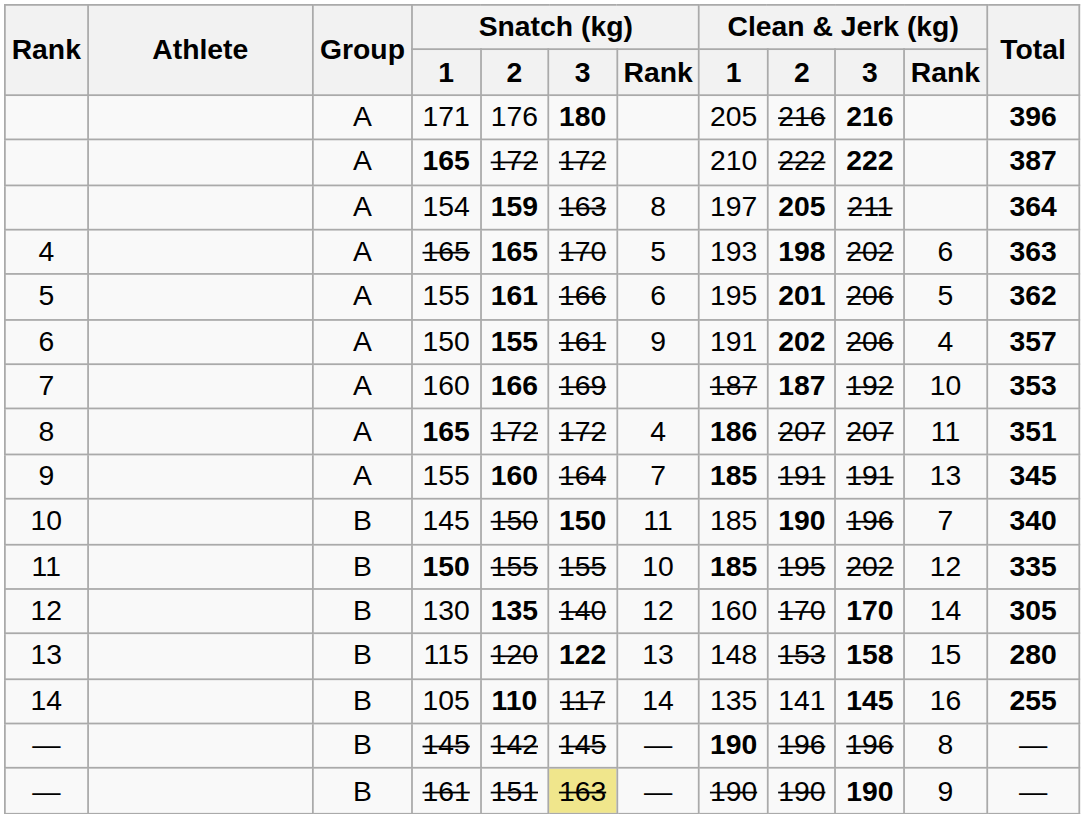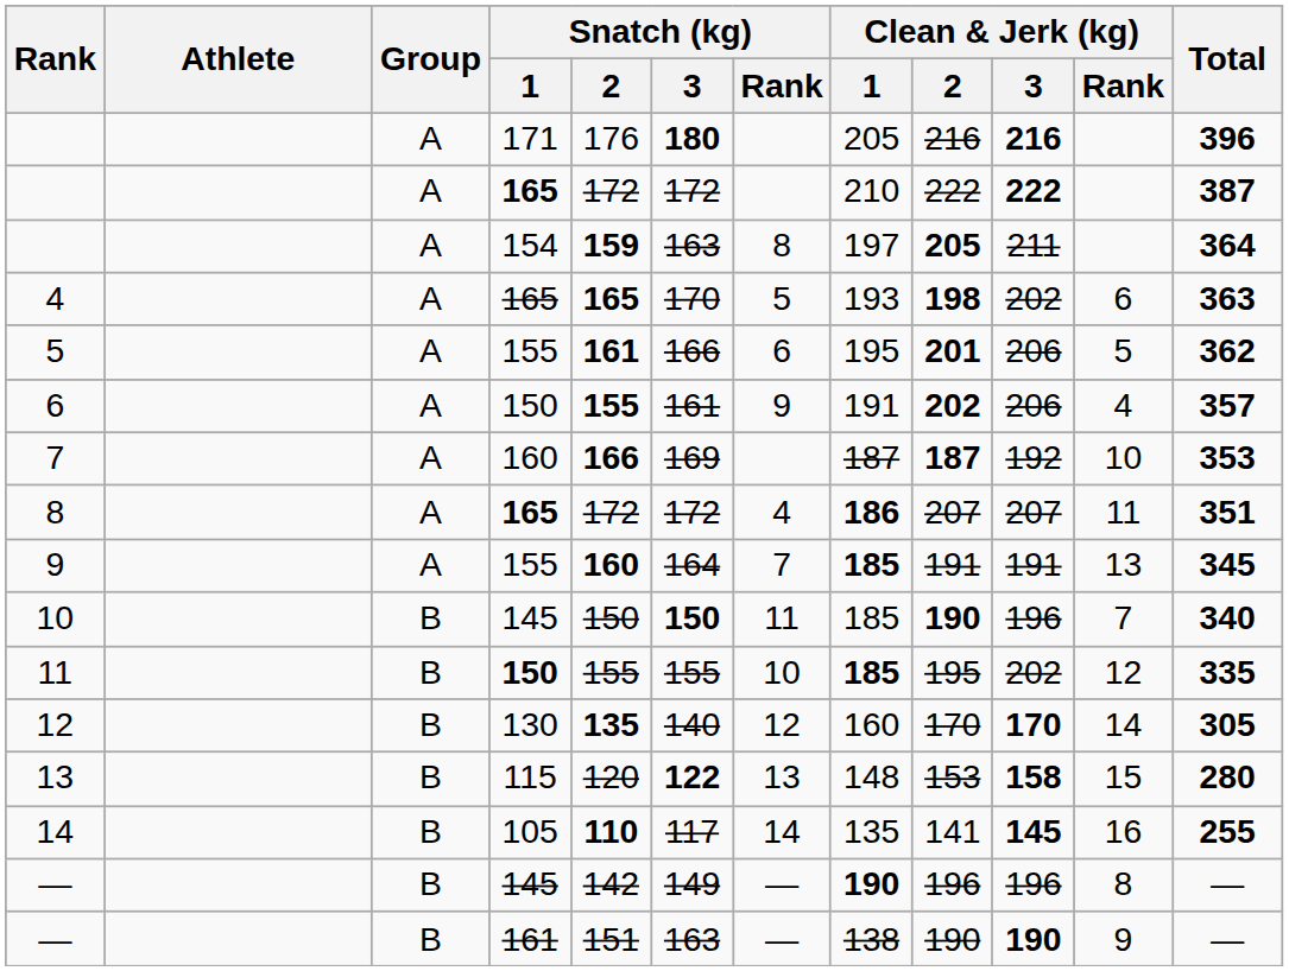— / 145 | Snatch (kg) / 3: 145 -> 149
— / 161 | Snatch (kg) / 3: khaki background -> no background
— / 161 | Clean & Jerk (kg) / 1: 190 -> 138
